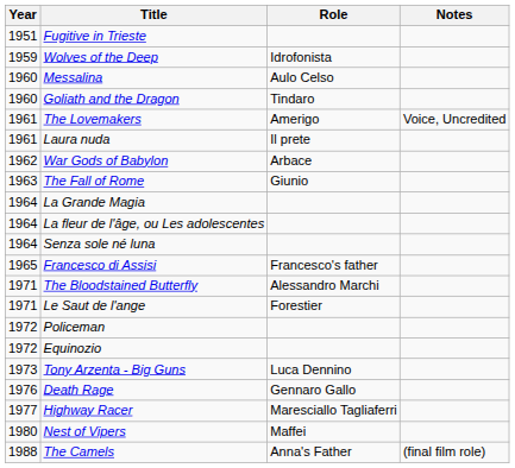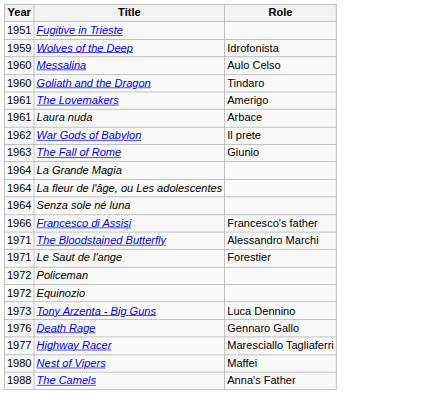- column: Notes | Voice, Uncredited | (final film role)
Laura nuda | Role: Il prete -> Arbace
War Gods of Babylon | Role: Arbace -> Il prete
Francesco di Assisi | Year: 1965 -> 1966
